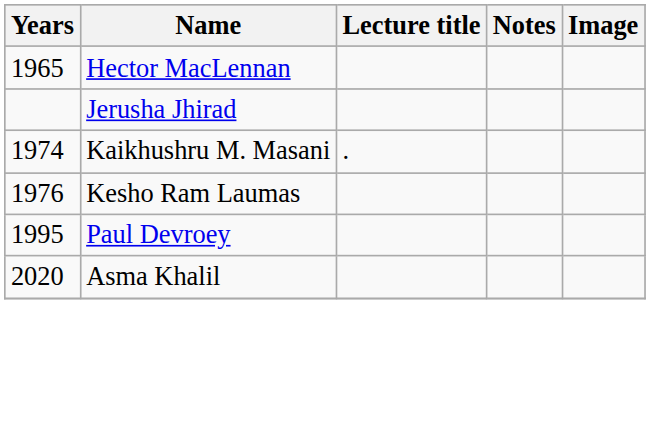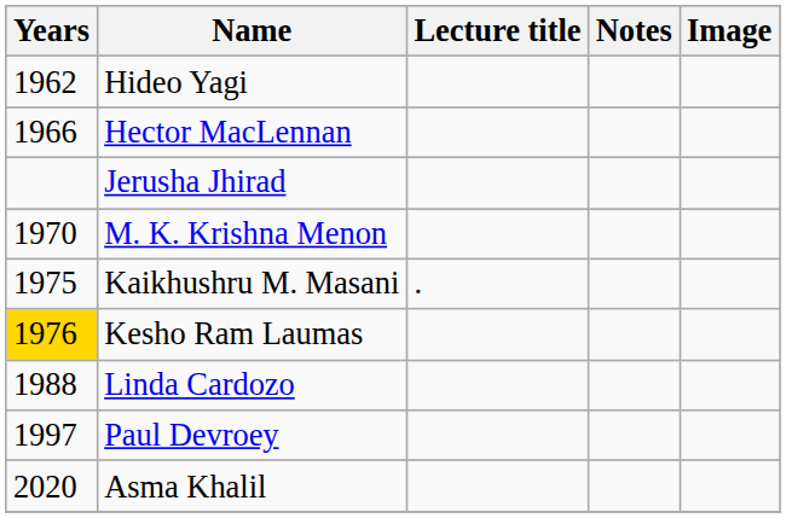+ row: 1962 | Hideo Yagi
Hector MacLennan | Years: 1965 -> 1966
+ row: 1970 | M. K. Krishna Menon
Kaikhushru M. Masani | Years: 1974 -> 1975
Kesho Ram Laumas | Years: no background -> gold background
+ row: 1988 | Linda Cardozo
Paul Devroey | Years: 1995 -> 1997
